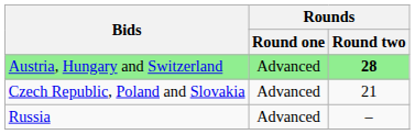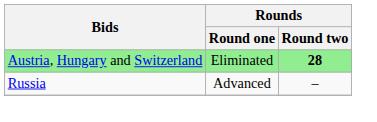Austria, Hungary and Switzerland | Rounds / Round one: Advanced -> Eliminated
- row: Czech Republic, Poland and Slovakia | Advanced | 21
